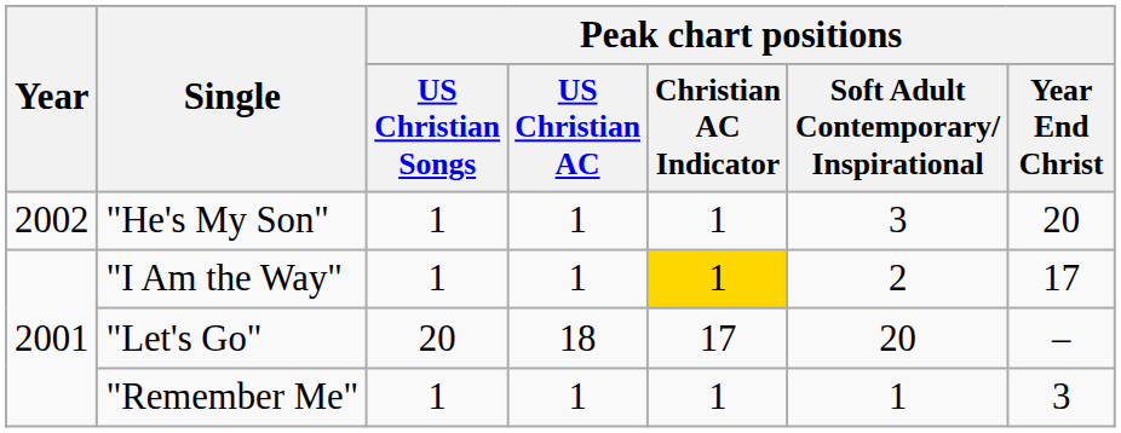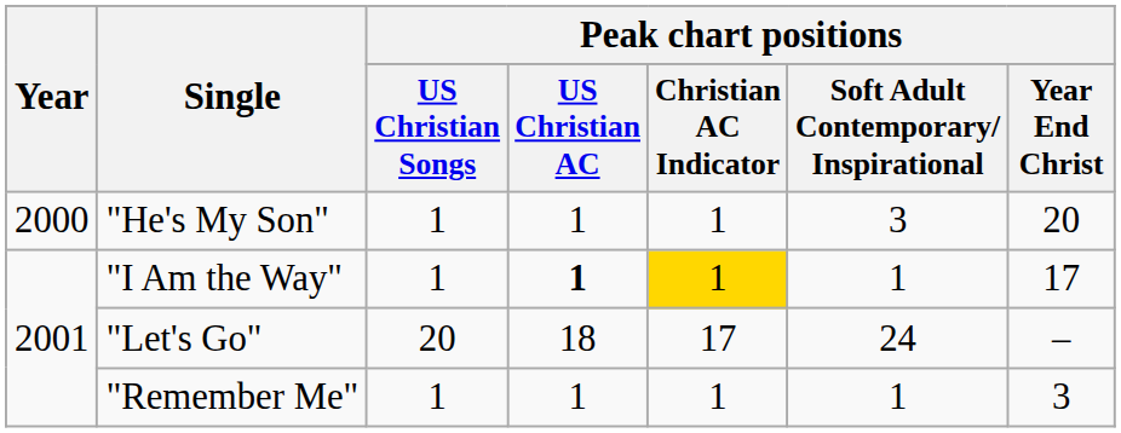"He's My Son" | Year: 2002 -> 2000
"I Am the Way" | Peak chart positions / US Christian AC: normal -> bold
"I Am the Way" | column 6: 2 -> 1
"Let's Go" | column 6: 20 -> 24
